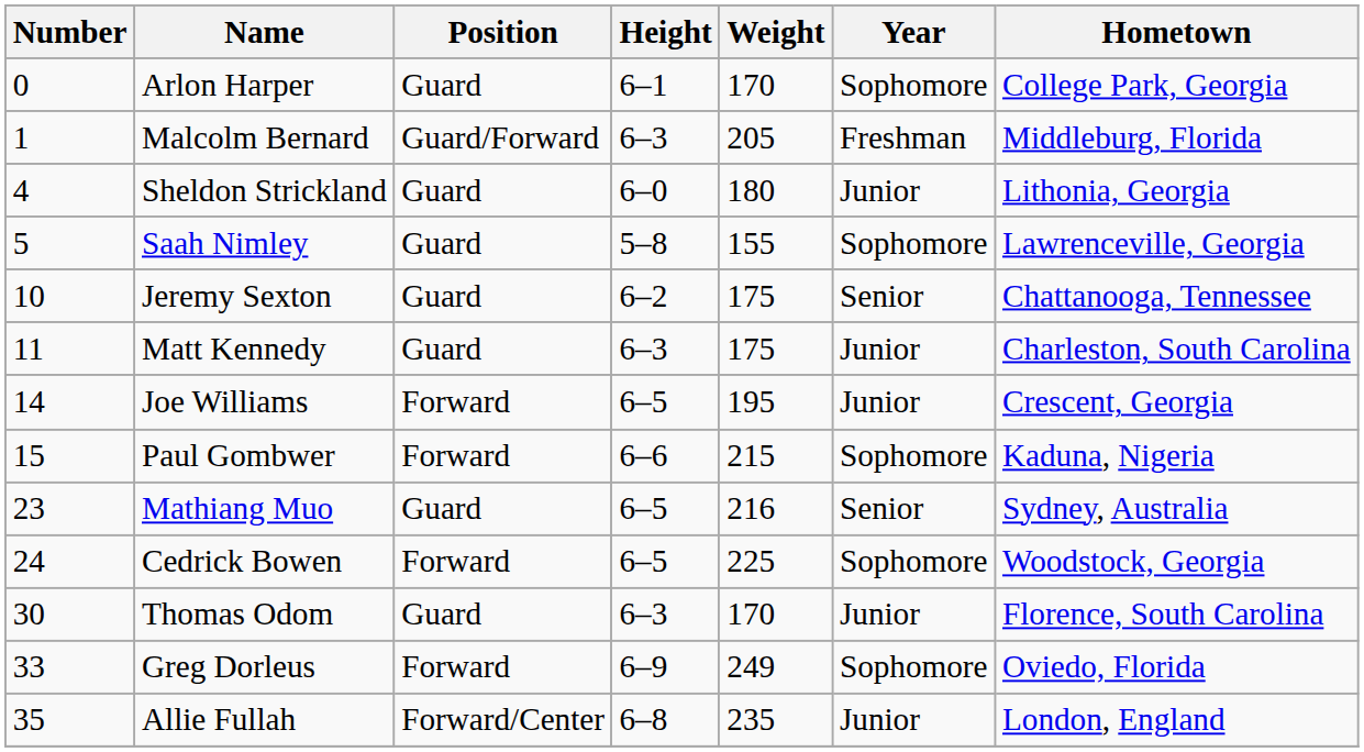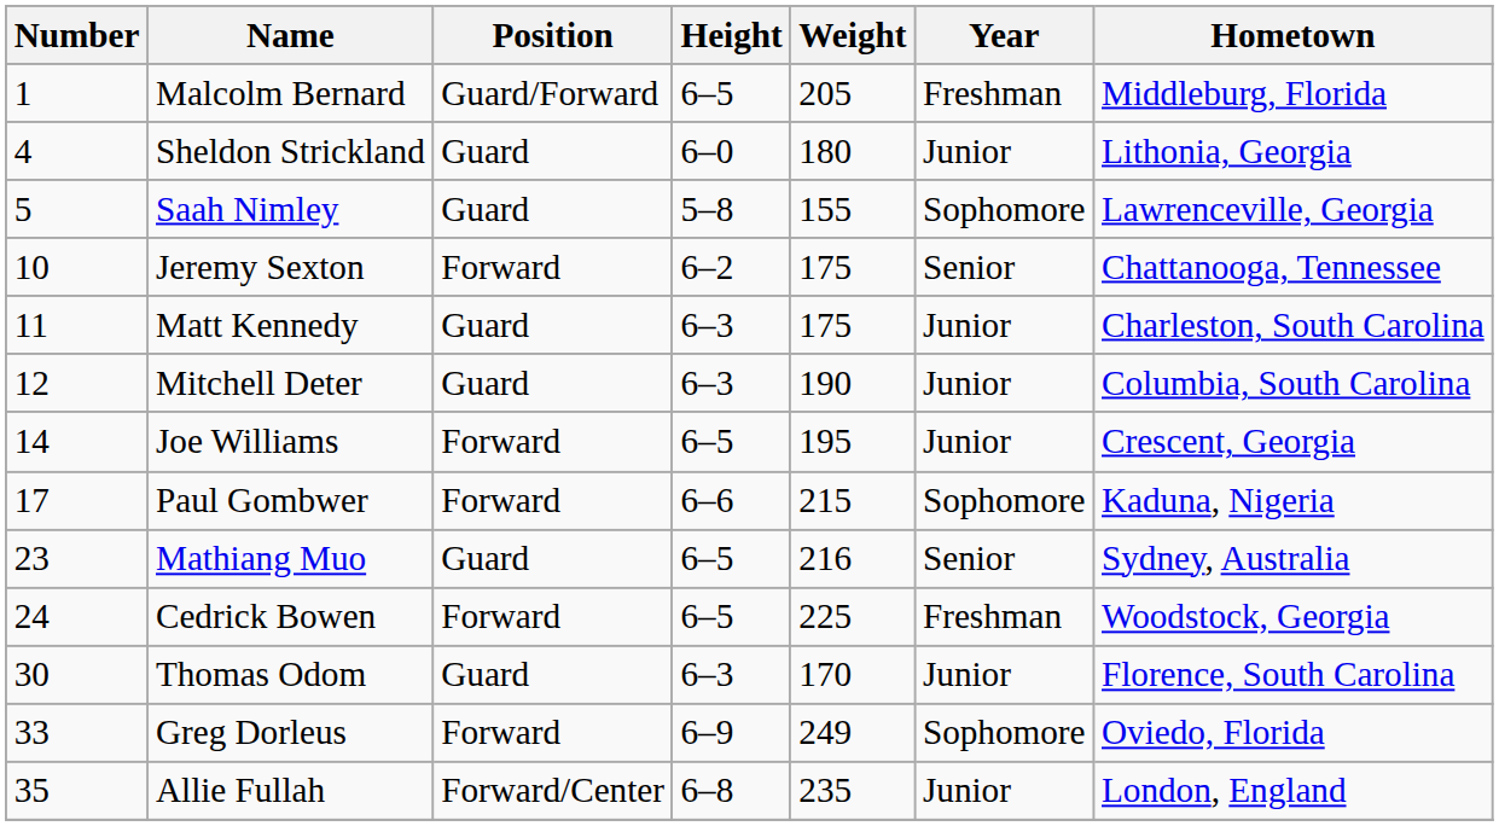- row: 0 | Arlon Harper | Guard | 6–1 | 170 | Sophomore | College Park, Georgia
Malcolm Bernard | Height: 6–3 -> 6–5
Jeremy Sexton | Position: Guard -> Forward
+ row: 12 | Mitchell Deter | Guard | 6–3 | 190 | Junior | Columbia, South Carolina
Paul Gombwer | Number: 15 -> 17
Cedrick Bowen | Year: Sophomore -> Freshman
